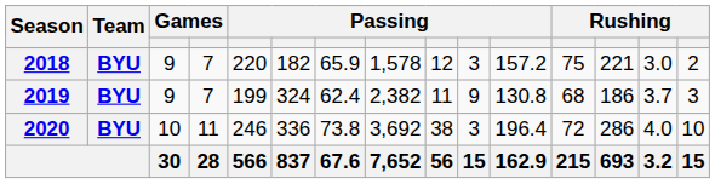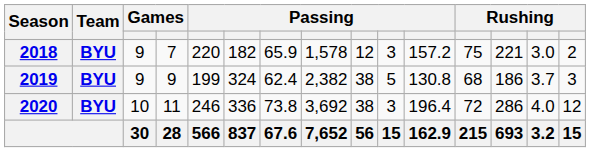2019 | column 4: 7 -> 9
2019 | column 9: 11 -> 38
2019 | column 10: 9 -> 5
2020 | column 15: 10 -> 12
